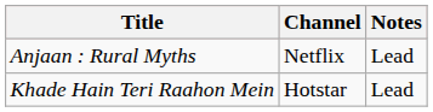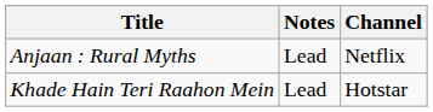columns swapped: Channel <-> Notes
